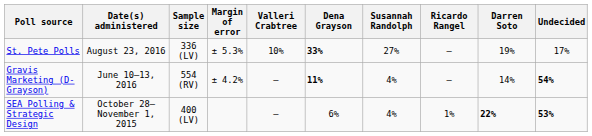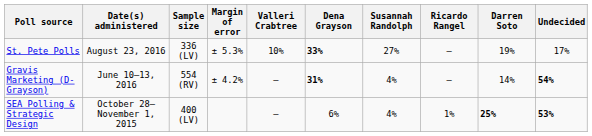Gravis Marketing (D-Grayson) | Dena Grayson: 11% -> 31%
SEA Polling & Strategic Design | Darren Soto: 22% -> 25%
